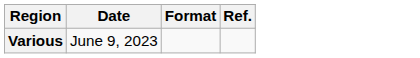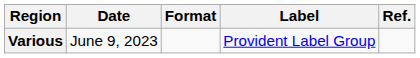+ column: Label | Provident Label Group
